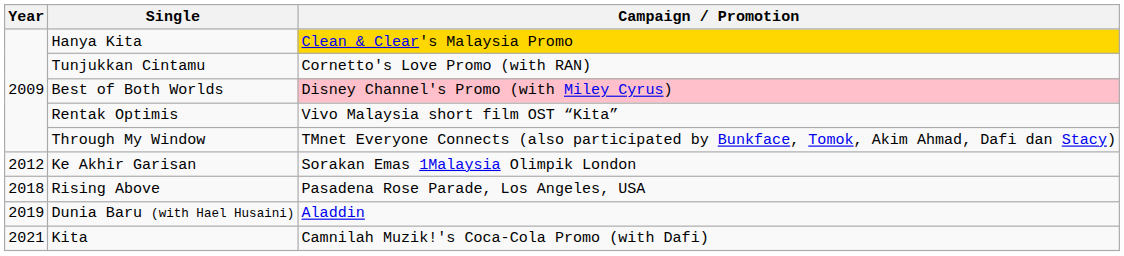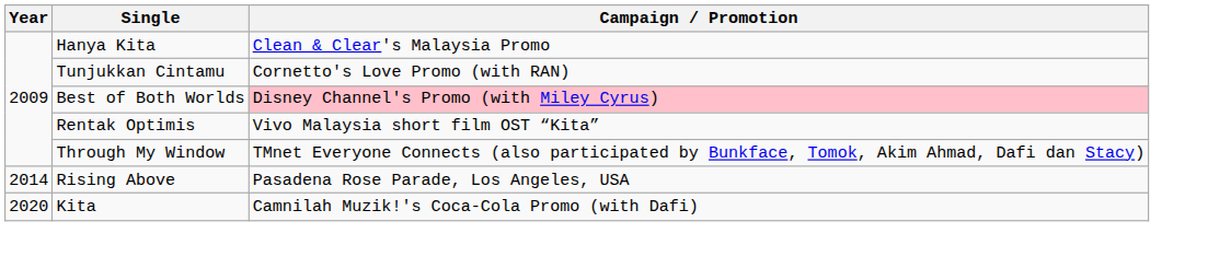Hanya Kita | Campaign / Promotion: gold background -> no background
- row: 2012 | Ke Akhir Garisan | Sorakan Emas 1Malaysia Olimpik London
Rising Above | Year: 2018 -> 2014
- row: 2019 | Dunia Baru (with Hael Husaini) | Aladdin
Kita | Year: 2021 -> 2020
